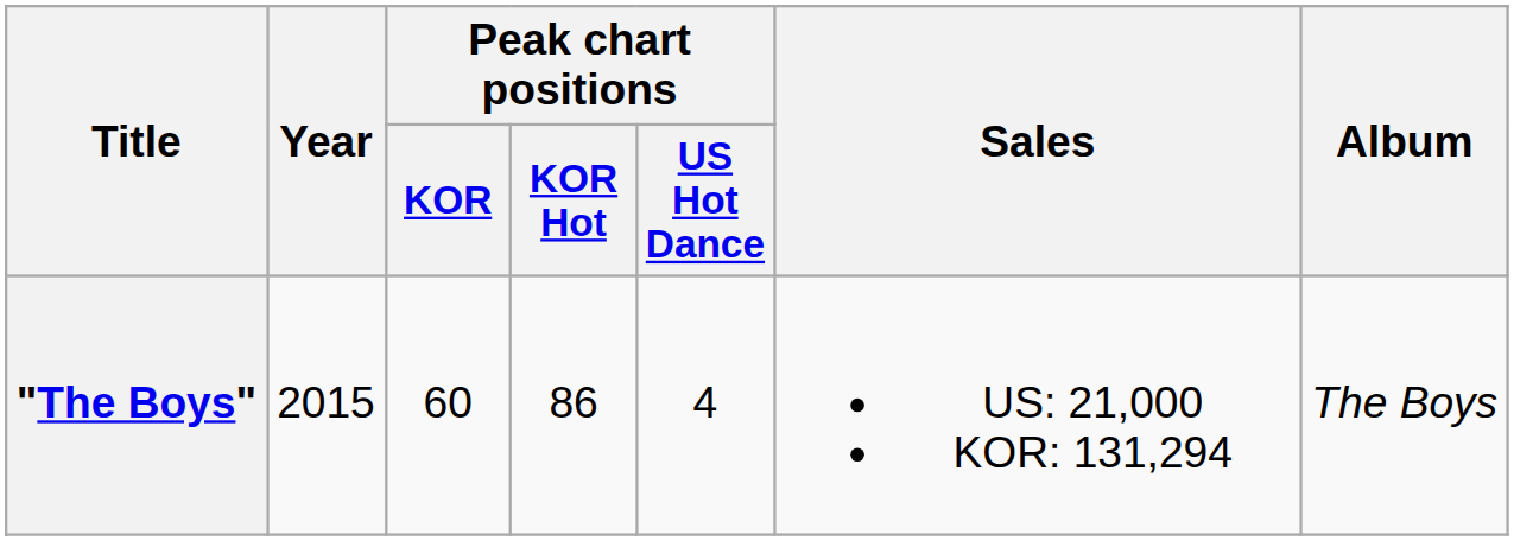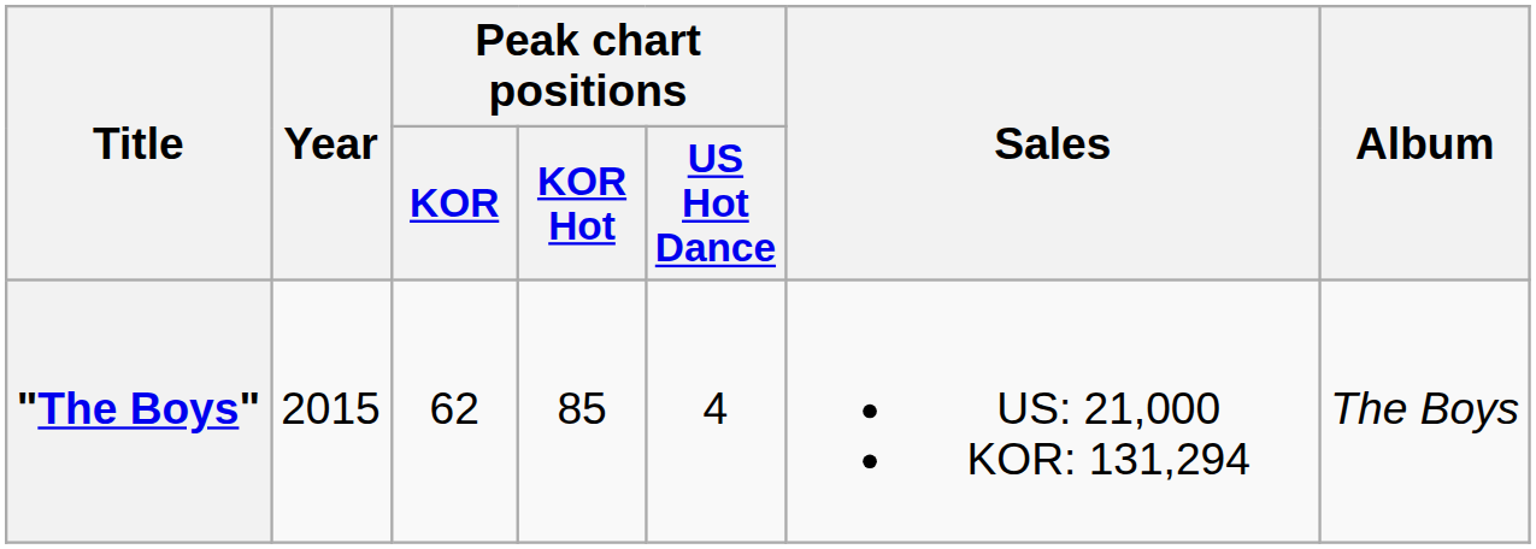"The Boys" | Peak chart positions / KOR: 60 -> 62
"The Boys" | Peak chart positions / KOR Hot: 86 -> 85
